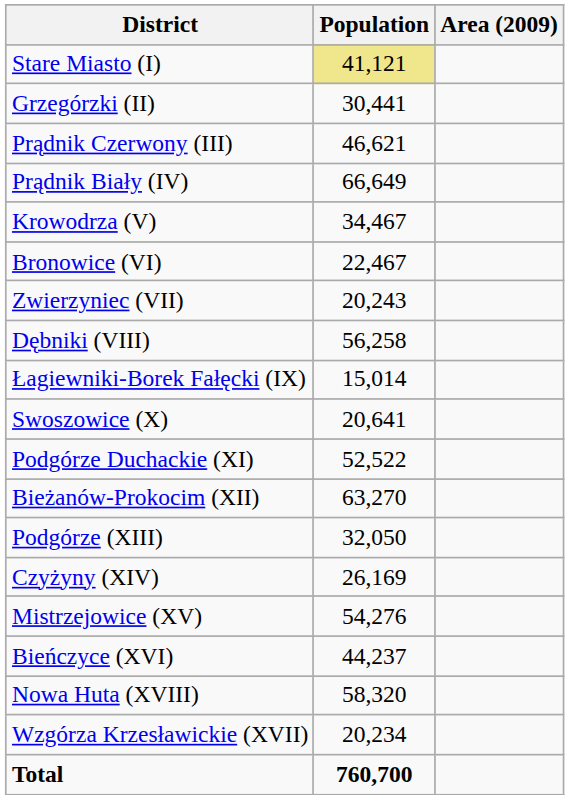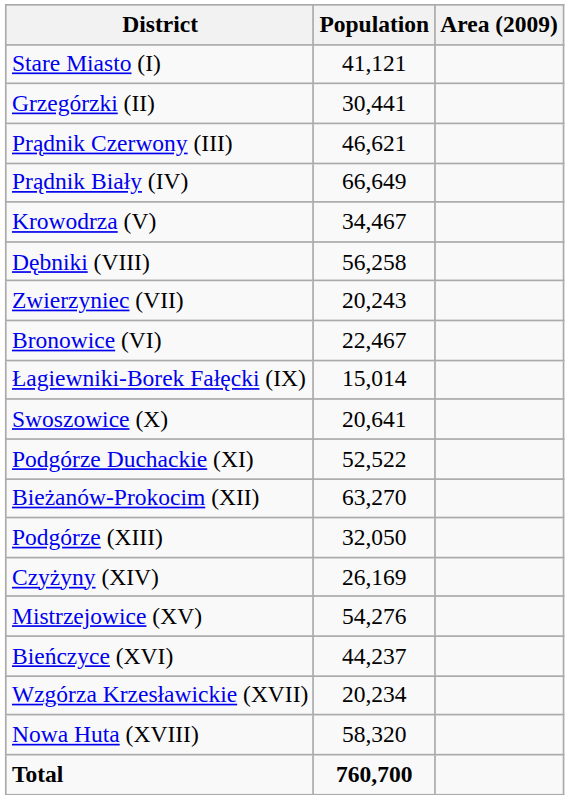Stare Miasto (I) | Population: khaki background -> no background
rows swapped: Bronowice (VI) <-> Dębniki (VIII)
rows swapped: Wzgórza Krzesławickie (XVII) <-> Nowa Huta (XVIII)
